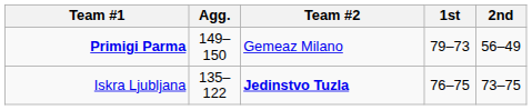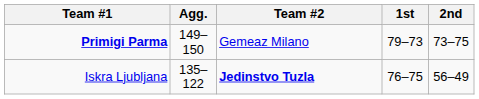Primigi Parma | 2nd: 56–49 -> 73–75
Iskra Ljubljana | 2nd: 73–75 -> 56–49
